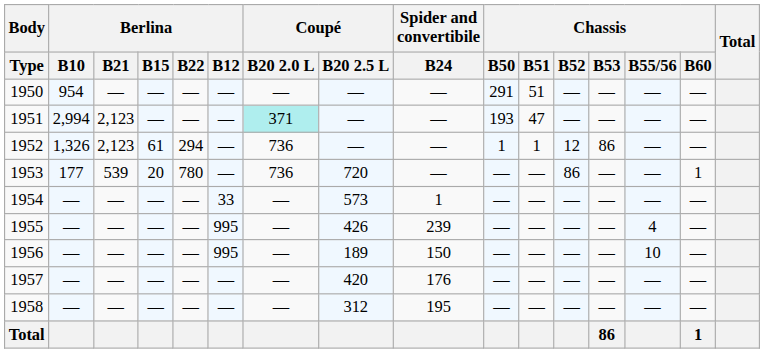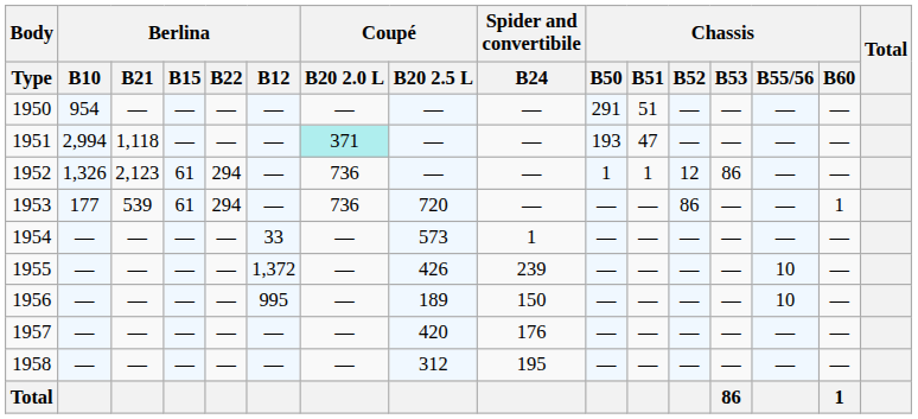1951 | Berlina / B21: 2,123 -> 1,118
1953 | Berlina / B15: 20 -> 61
1953 | Berlina / B22: 780 -> 294
1955 | Berlina / B12: 995 -> 1,372
1955 | Chassis / B55/56: 4 -> 10
